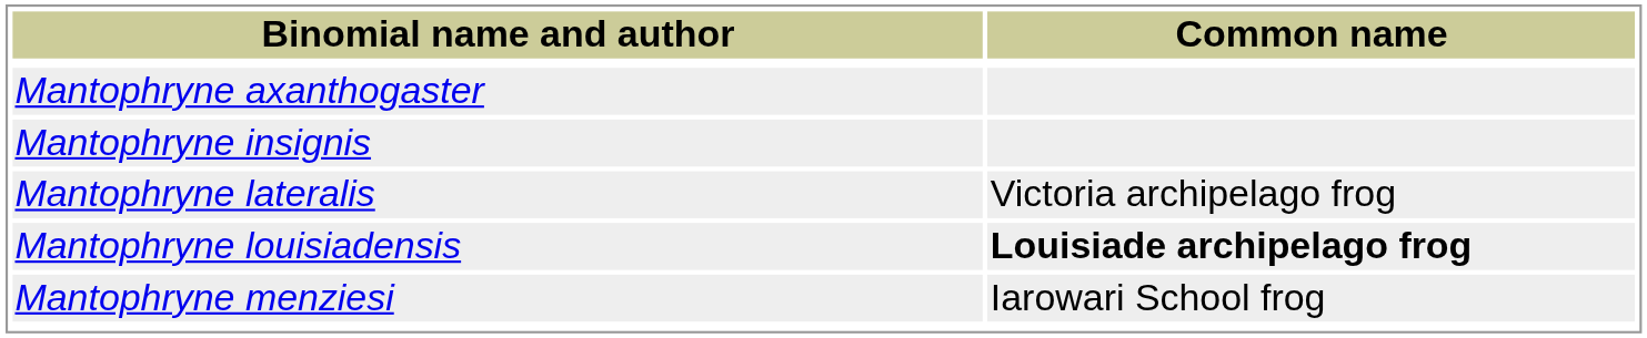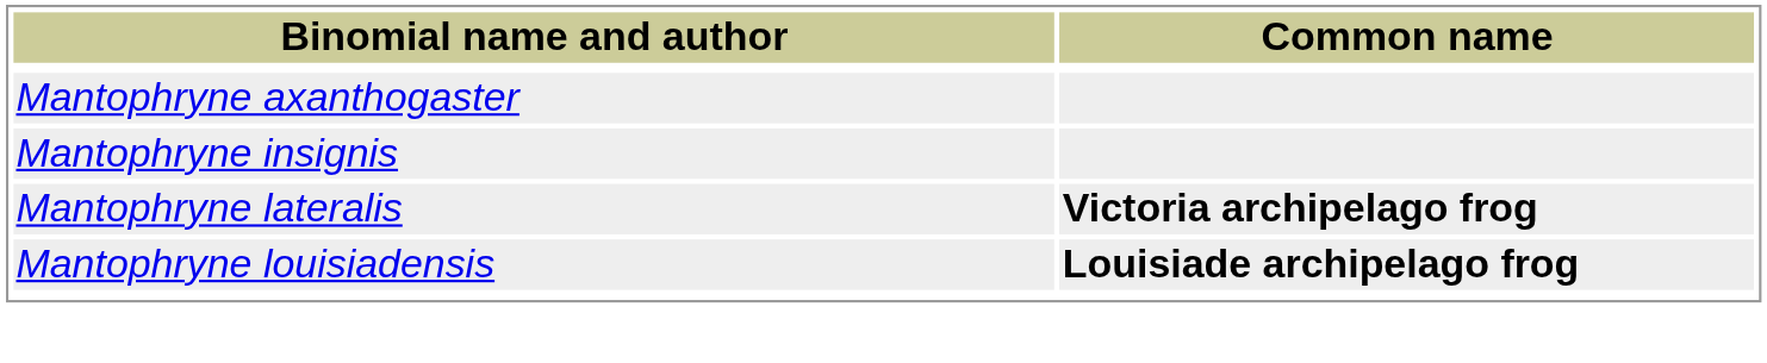Mantophryne lateralis | Common name: normal -> bold
- row: Mantophryne menziesi | Iarowari School frog
